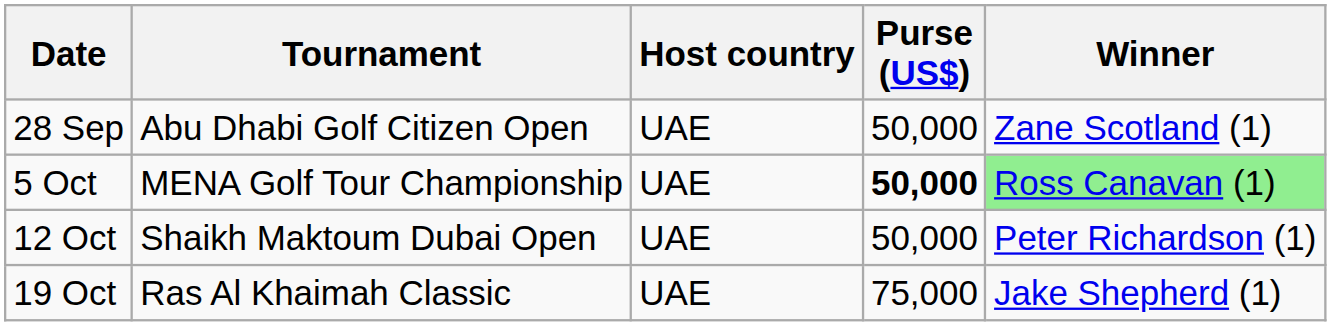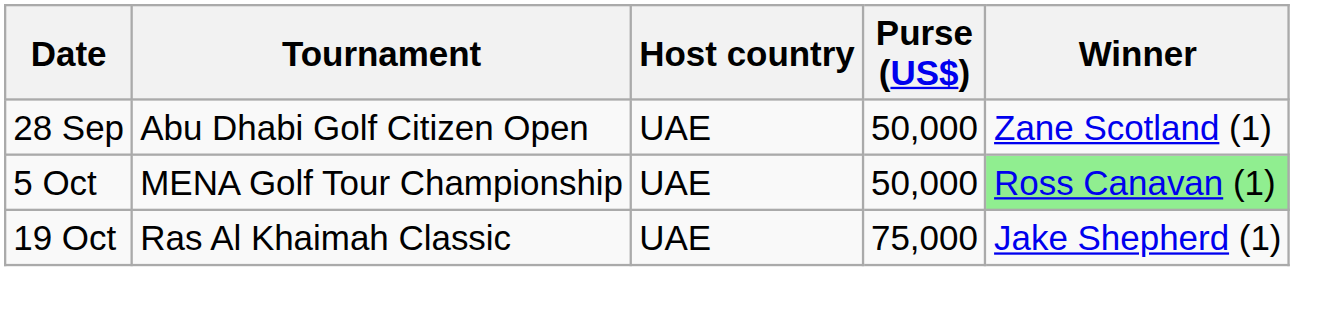5 Oct | Purse (US$): bold -> normal
- row: 12 Oct | Shaikh Maktoum Dubai Open | UAE | 50,000 | Peter Richardson (1)
